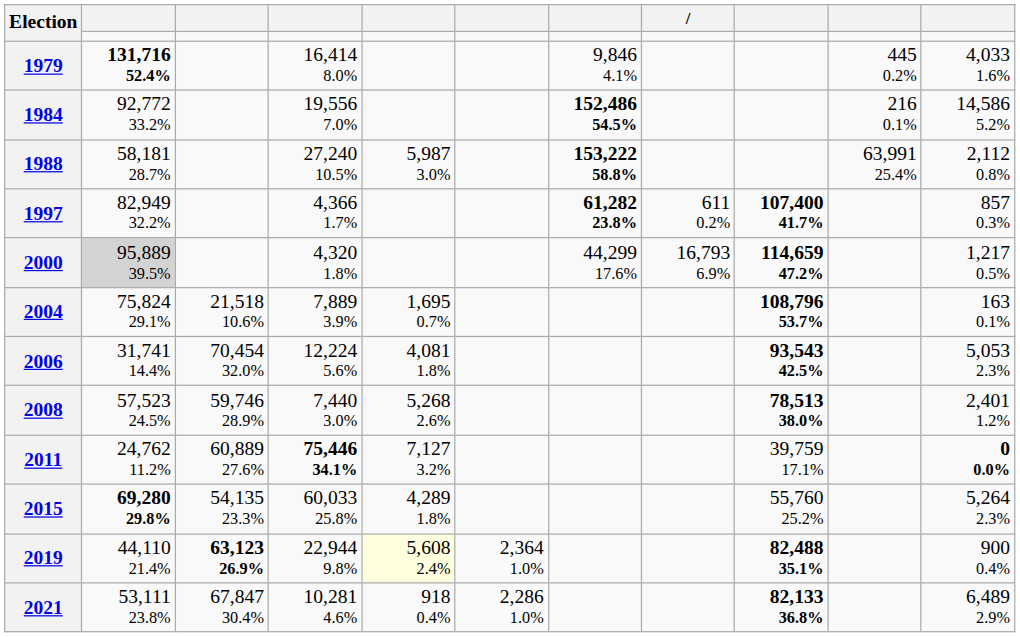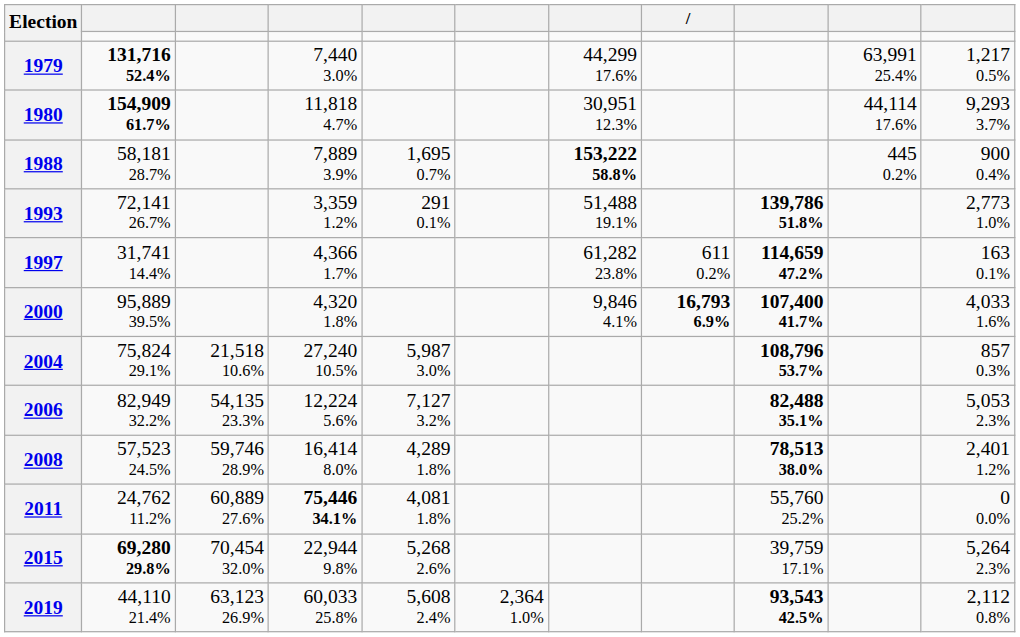1979 | column 4: 16,414 8.0% -> 7,440 3.0%
1979 | column 7: 9,846 4.1% -> 44,299 17.6%
1979 | column 10: 445 0.2% -> 63,991 25.4%
1979 | column 11: 4,033 1.6% -> 1,217 0.5%
+ row: 1980 | 154,909 61.7% | 11,818 4.7% | 30,951 12.3% | 44,114 17.6% | 9,293 3.7%
- row: 1984 | 92,772 33.2% | 19,556 7.0% | 152,486 54.5% | 216 0.1% | 14,586 5.2%
1988 | column 4: 27,240 10.5% -> 7,889 3.9%
1988 | column 5: 5,987 3.0% -> 1,695 0.7%
1988 | column 10: 63,991 25.4% -> 445 0.2%
1988 | column 11: 2,112 0.8% -> 900 0.4%
+ row: 1993 | 72,141 26.7% | 3,359 1.2% | 291 0.1% | 51,488 19.1% | 139,786 51.8% | 2,773 1.0%
1997 | column 2: 82,949 32.2% -> 31,741 14.4%
1997 | column 7: bold -> normal
1997 | column 9: 107,400 41.7% -> 114,659 47.2%
1997 | column 11: 857 0.3% -> 163 0.1%
2000 | column 2: lightgrey background -> no background
2000 | column 7: 44,299 17.6% -> 9,846 4.1%
2000 | column 8: normal -> bold
2000 | column 9: 114,659 47.2% -> 107,400 41.7%
2000 | column 11: 1,217 0.5% -> 4,033 1.6%
2004 | column 4: 7,889 3.9% -> 27,240 10.5%
2004 | column 5: 1,695 0.7% -> 5,987 3.0%
2004 | column 11: 163 0.1% -> 857 0.3%
2006 | column 2: 31,741 14.4% -> 82,949 32.2%
2006 | column 3: 70,454 32.0% -> 54,135 23.3%
2006 | column 5: 4,081 1.8% -> 7,127 3.2%
2006 | column 9: 93,543 42.5% -> 82,488 35.1%
2008 | column 4: 7,440 3.0% -> 16,414 8.0%
2008 | column 5: 5,268 2.6% -> 4,289 1.8%
2011 | column 5: 7,127 3.2% -> 4,081 1.8%
2011 | column 9: 39,759 17.1% -> 55,760 25.2%
2011 | column 11: bold -> normal
2015 | column 3: 54,135 23.3% -> 70,454 32.0%
2015 | column 4: 60,033 25.8% -> 22,944 9.8%
2015 | column 5: 4,289 1.8% -> 5,268 2.6%
2015 | column 9: 55,760 25.2% -> 39,759 17.1%
2019 | column 3: bold -> normal
2019 | column 4: 22,944 9.8% -> 60,033 25.8%
2019 | column 5: lightyellow background -> no background
2019 | column 9: 82,488 35.1% -> 93,543 42.5%
2019 | column 11: 900 0.4% -> 2,112 0.8%
- row: 2021 | 53,111 23.8% | 67,847 30.4% | 10,281 4.6% | 918 0.4% | 2,286 1.0% | 82,133 36.8% | 6,489 2.9%
